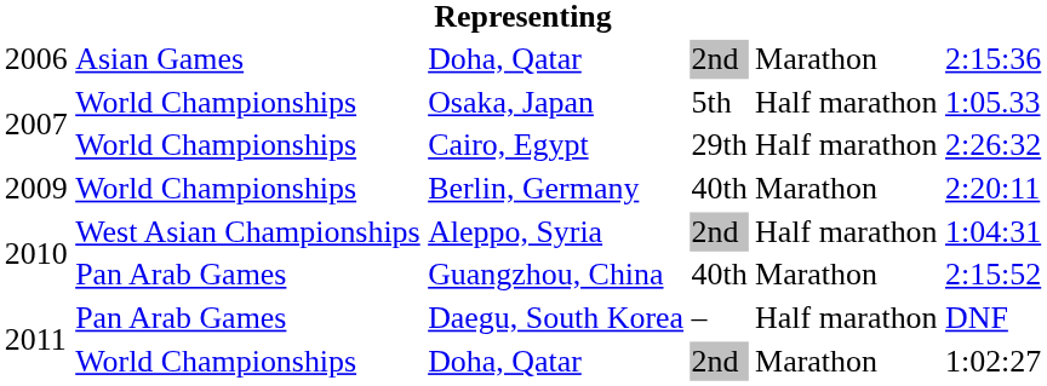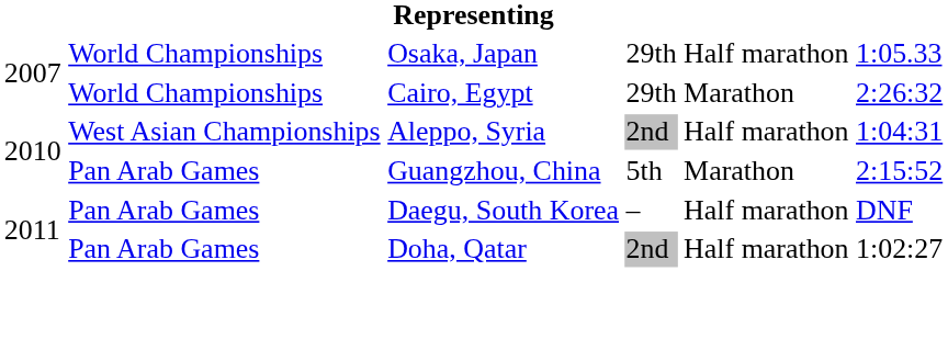- row: 2006 | Asian Games | Doha, Qatar | 2nd | Marathon | 2:15:36
Osaka, Japan | column 4: 5th -> 29th
Cairo, Egypt | column 5: Half marathon -> Marathon
- row: 2009 | World Championships | Berlin, Germany | 40th | Marathon | 2:20:11
Guangzhou, China | column 4: 40th -> 5th
2011 / Doha, Qatar | column 2: World Championships -> Pan Arab Games
2011 / Doha, Qatar | column 5: Marathon -> Half marathon
